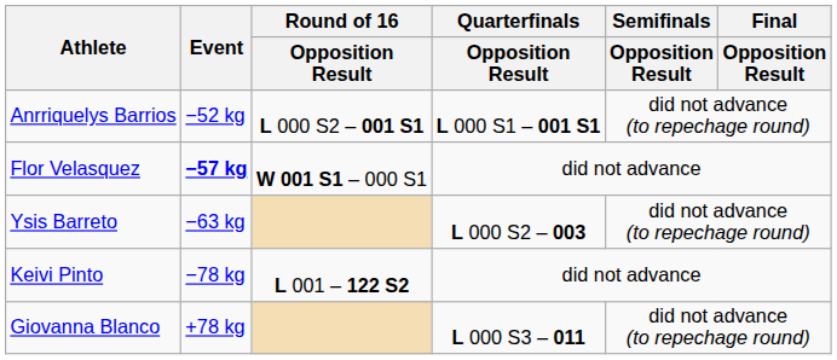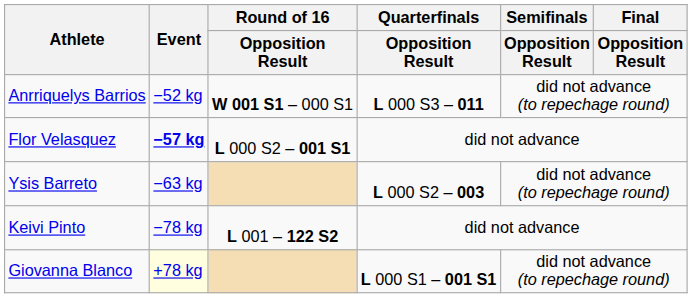Anrriquelys Barrios | Round of 16 / Opposition Result: L 000 S2 – 001 S1 -> W 001 S1 – 000 S1
Anrriquelys Barrios | Quarterfinals / Opposition Result: L 000 S1 – 001 S1 -> L 000 S3 – 011
Flor Velasquez | Round of 16 / Opposition Result: W 001 S1 – 000 S1 -> L 000 S2 – 001 S1
Giovanna Blanco | Event: no background -> lightyellow background
Giovanna Blanco | Quarterfinals / Opposition Result: L 000 S3 – 011 -> L 000 S1 – 001 S1
